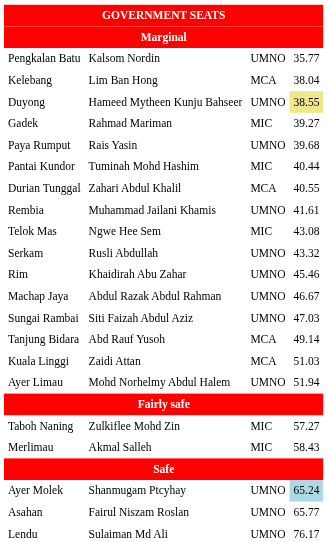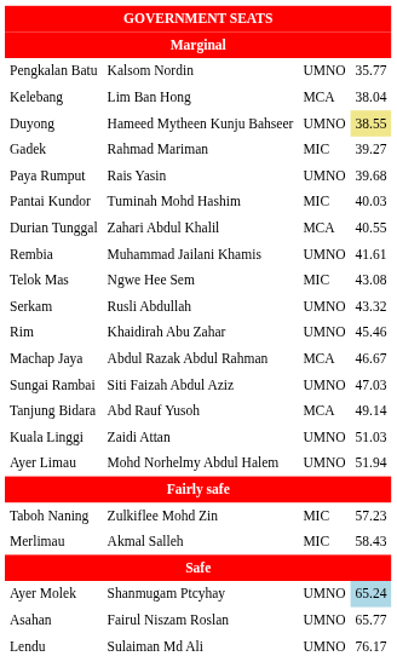Pantai Kundor | column 4: 40.44 -> 40.03
Machap Jaya | column 3: UMNO -> MCA
Kuala Linggi | column 3: MCA -> UMNO
Taboh Naning | column 4: 57.27 -> 57.23
